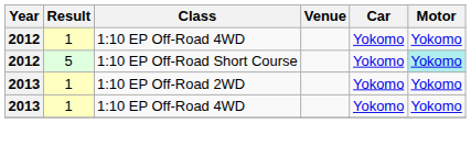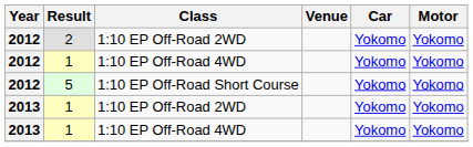+ row: 2012 | 2 | 1:10 EP Off-Road 2WD | Yokomo | Yokomo
5 | Motor: paleturquoise background -> no background
